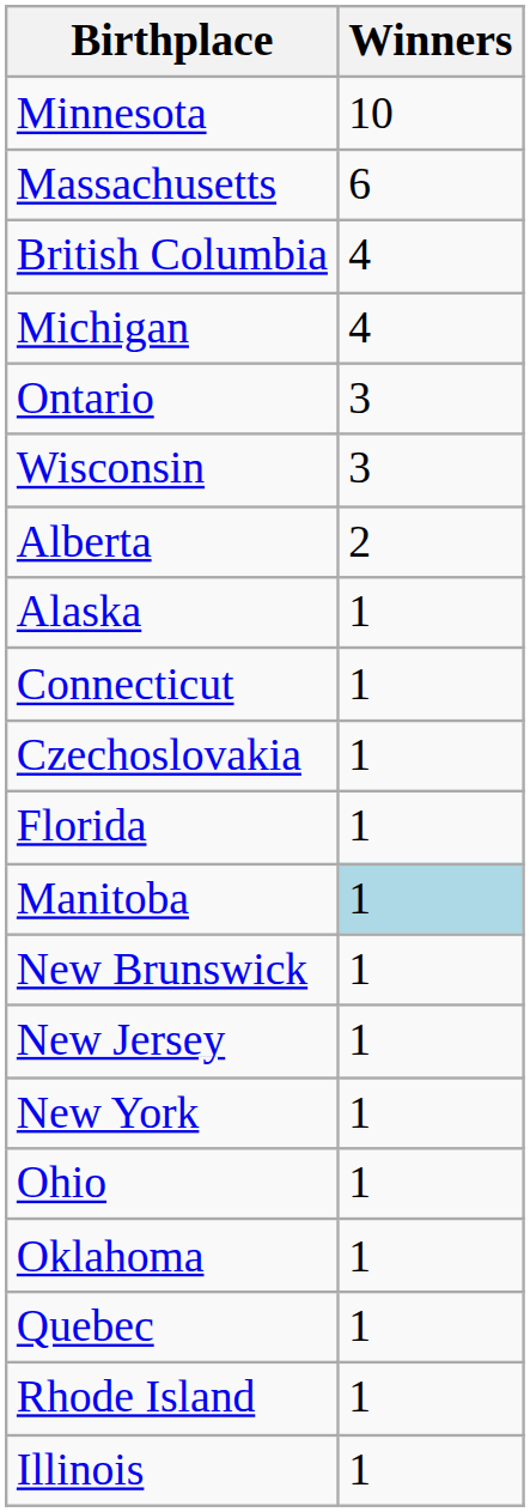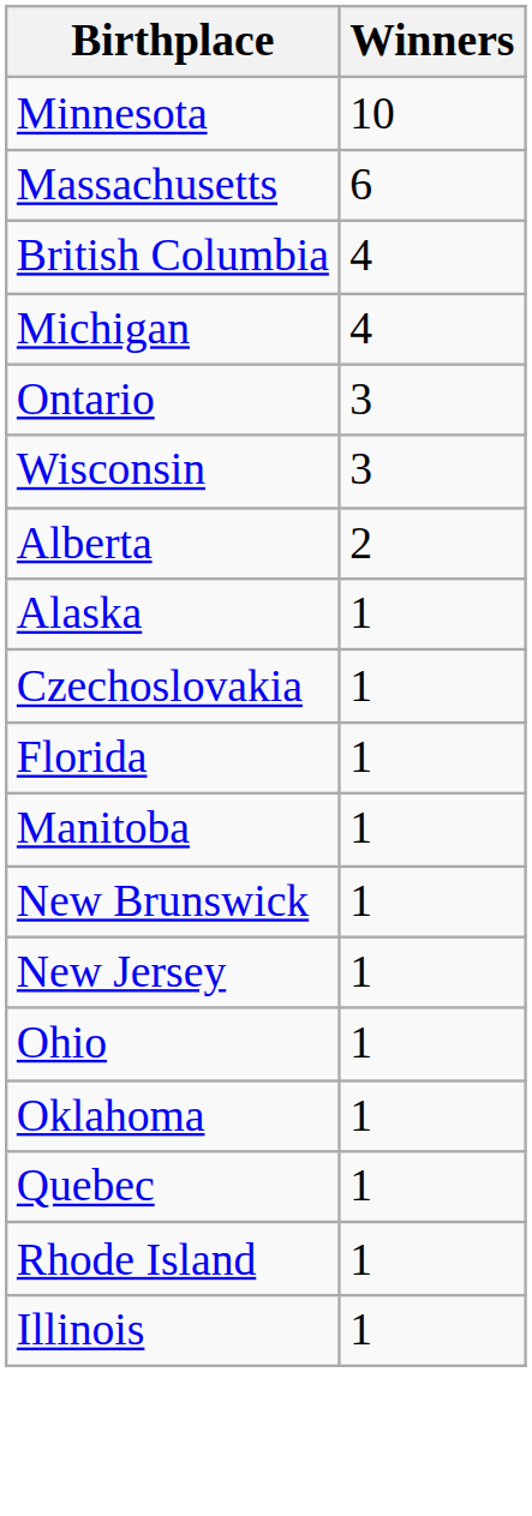- row: Connecticut | 1
Manitoba | Winners: lightblue background -> no background
- row: New York | 1
